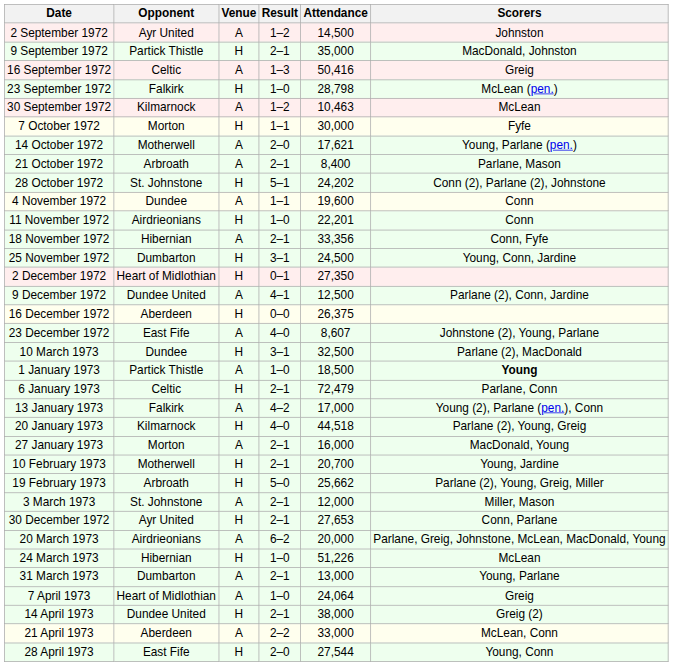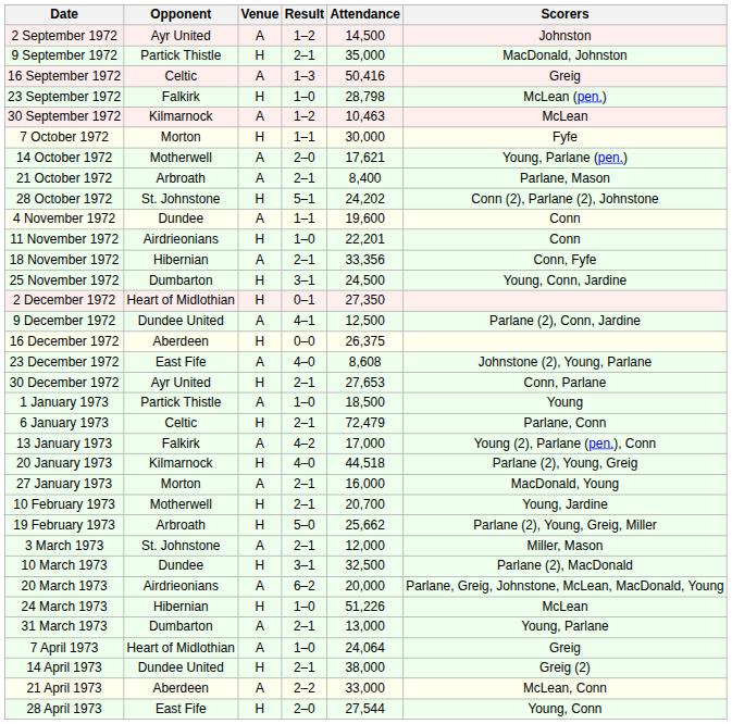23 December 1972 | Attendance: 8,607 -> 8,608
rows swapped: 30 December 1972 <-> 10 March 1973
1 January 1973 | Scorers: bold -> normal
